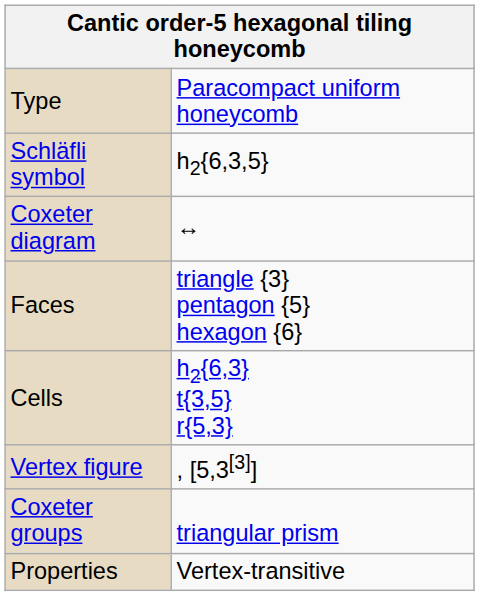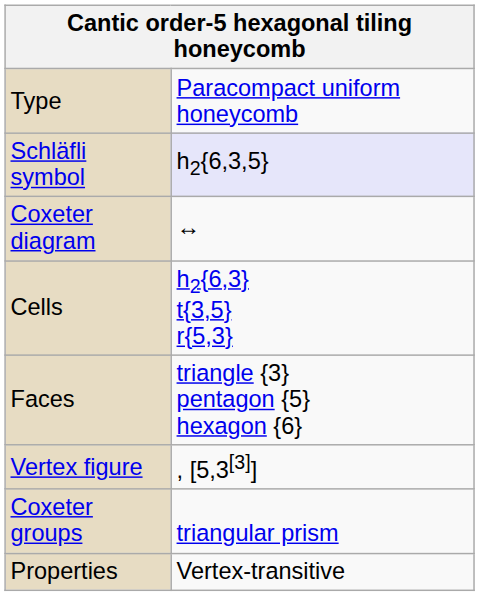Schläfli symbol | column 2: no background -> lavender background
rows swapped: Cells <-> Faces
